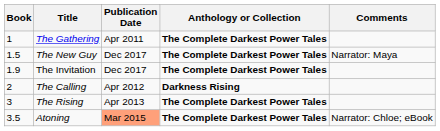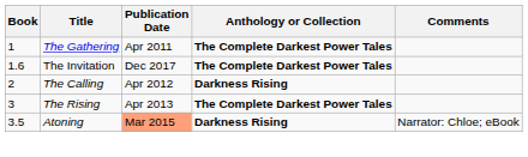- row: 1.5 | The New Guy | Dec 2017 | The Complete Darkest Power Tales | Narrator: Maya
The Invitation | Book: 1.9 -> 1.6
Atoning | Anthology or Collection: The Complete Darkest Power Tales -> Darkness Rising
